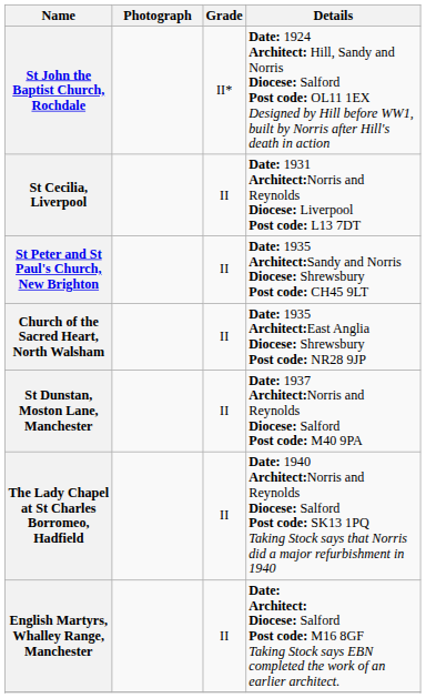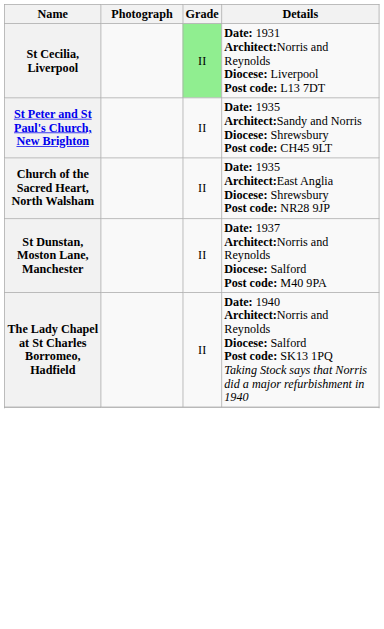- row: St John the Baptist Church, Rochdale | II* | Date: 1924 Architect: Hill, Sandy and Norris Diocese: Salford Post code: OL11 1EX Designed by Hill before WW1, built by Norris after Hill's death in action
St Cecilia, Liverpool | Grade: no background -> lightgreen background
- row: English Martyrs, Whalley Range, Manchester | II | Date: Architect: Diocese: Salford Post code: M16 8GF Taking Stock says EBN completed the work of an earlier architect.
